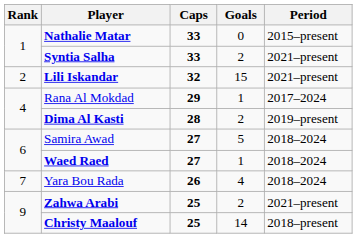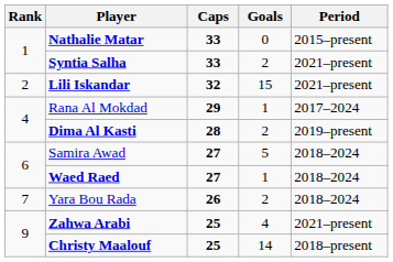Yara Bou Rada | Goals: 4 -> 2
Zahwa Arabi | Goals: 2 -> 4
